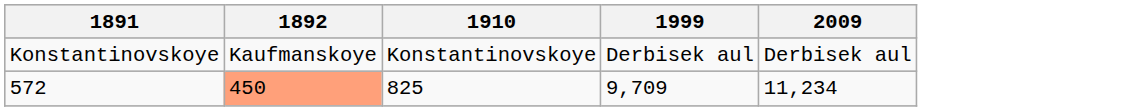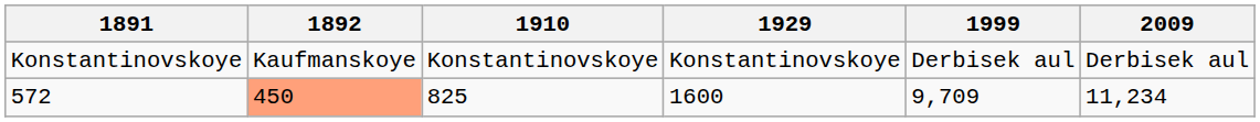+ column: 1929 | Konstantinovskoye | 1600
